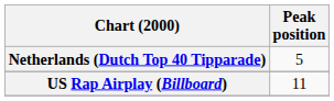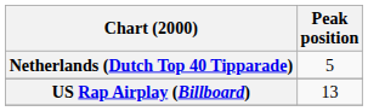US Rap Airplay (Billboard) | Peak position: 11 -> 13
